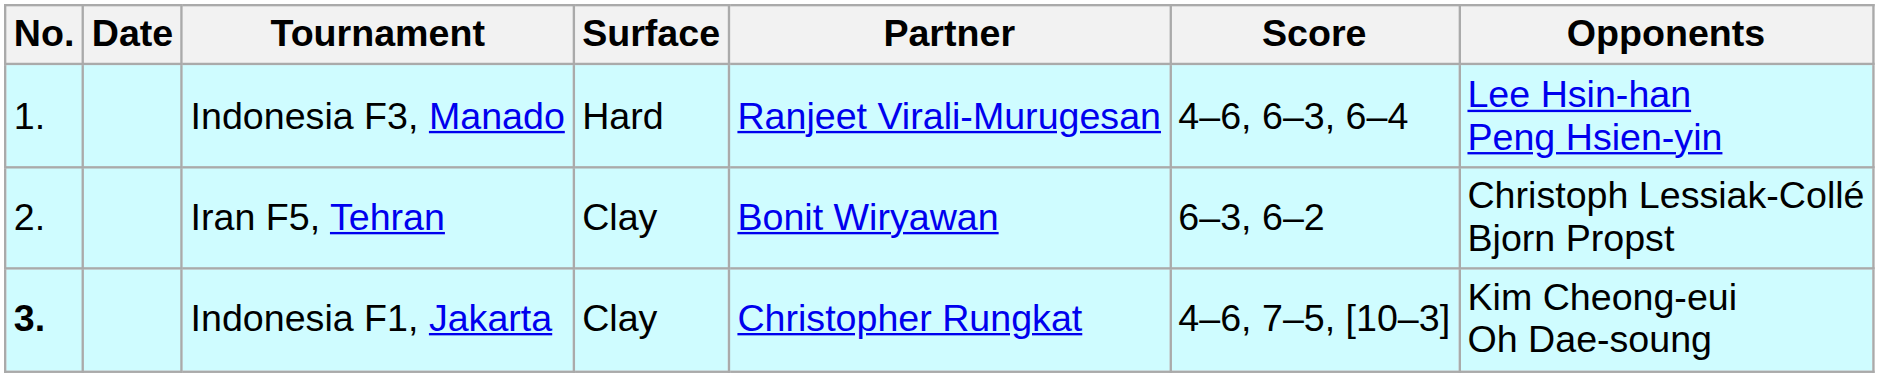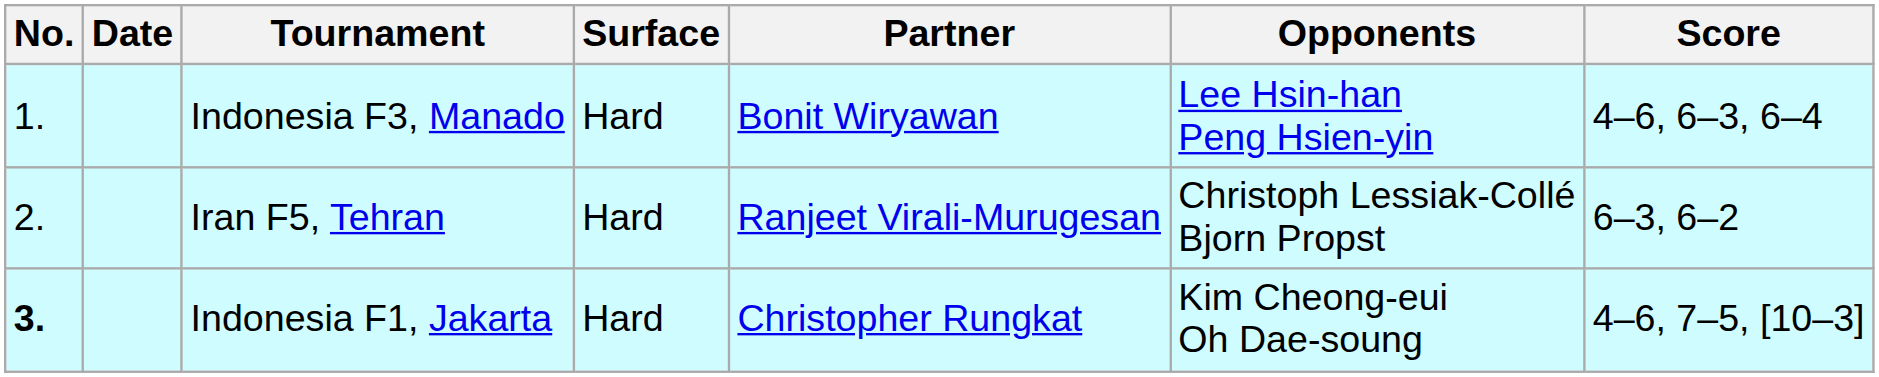columns swapped: Opponents <-> Score
Indonesia F3, Manado | Partner: Ranjeet Virali-Murugesan -> Bonit Wiryawan
Iran F5, Tehran | Surface: Clay -> Hard
Iran F5, Tehran | Partner: Bonit Wiryawan -> Ranjeet Virali-Murugesan
Indonesia F1, Jakarta | Surface: Clay -> Hard
